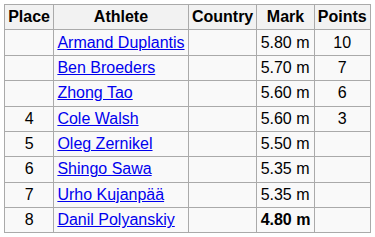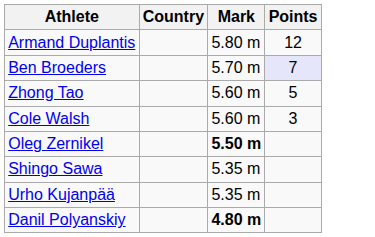- column: Place | 4 | 5 | 6 | 7 | 8
Armand Duplantis | Points: 10 -> 12
Ben Broeders | Points: no background -> lavender background
Zhong Tao | Points: 6 -> 5
Oleg Zernikel | Mark: normal -> bold
